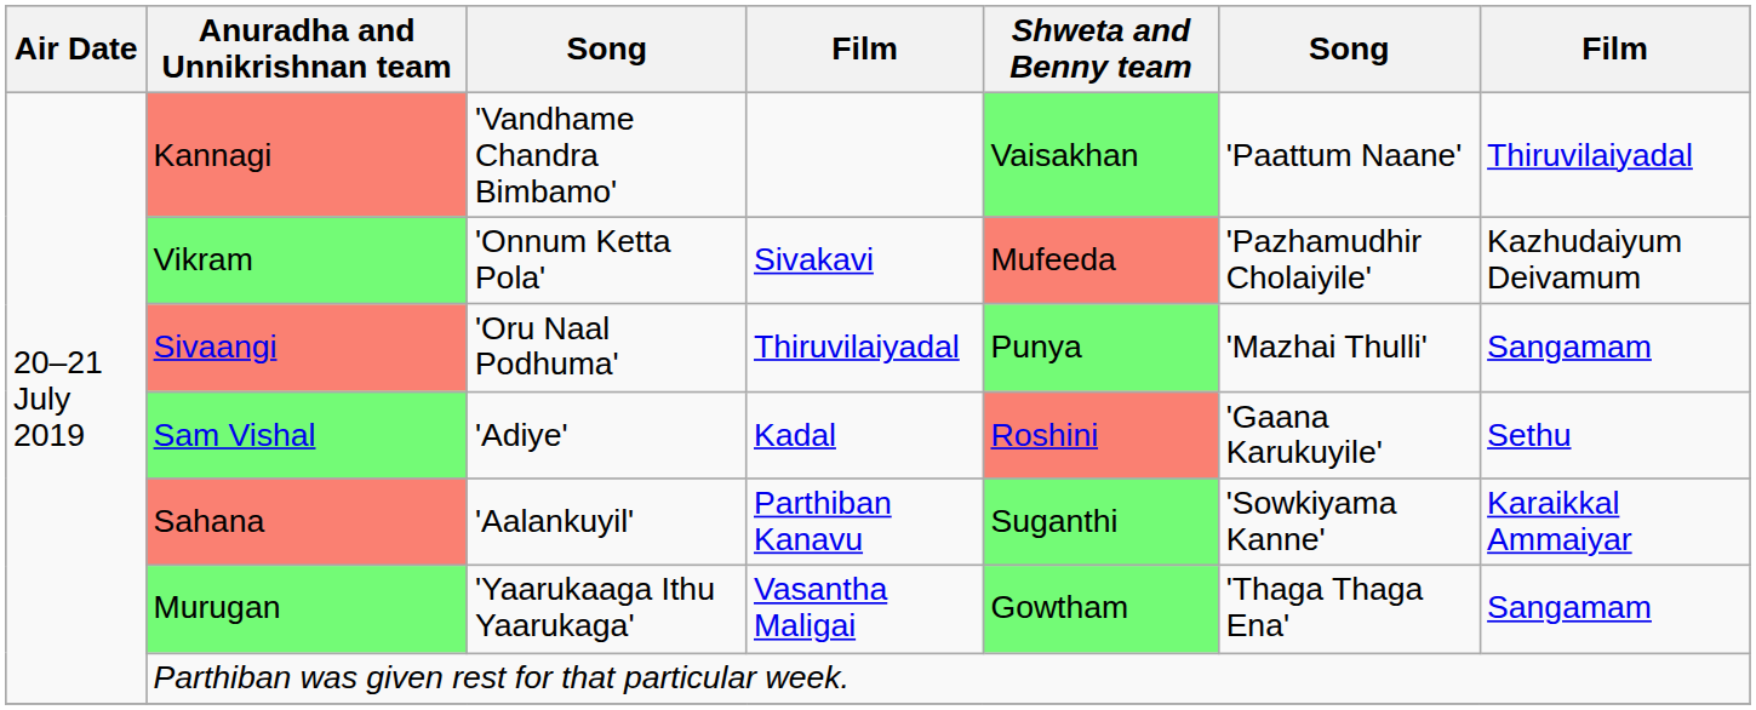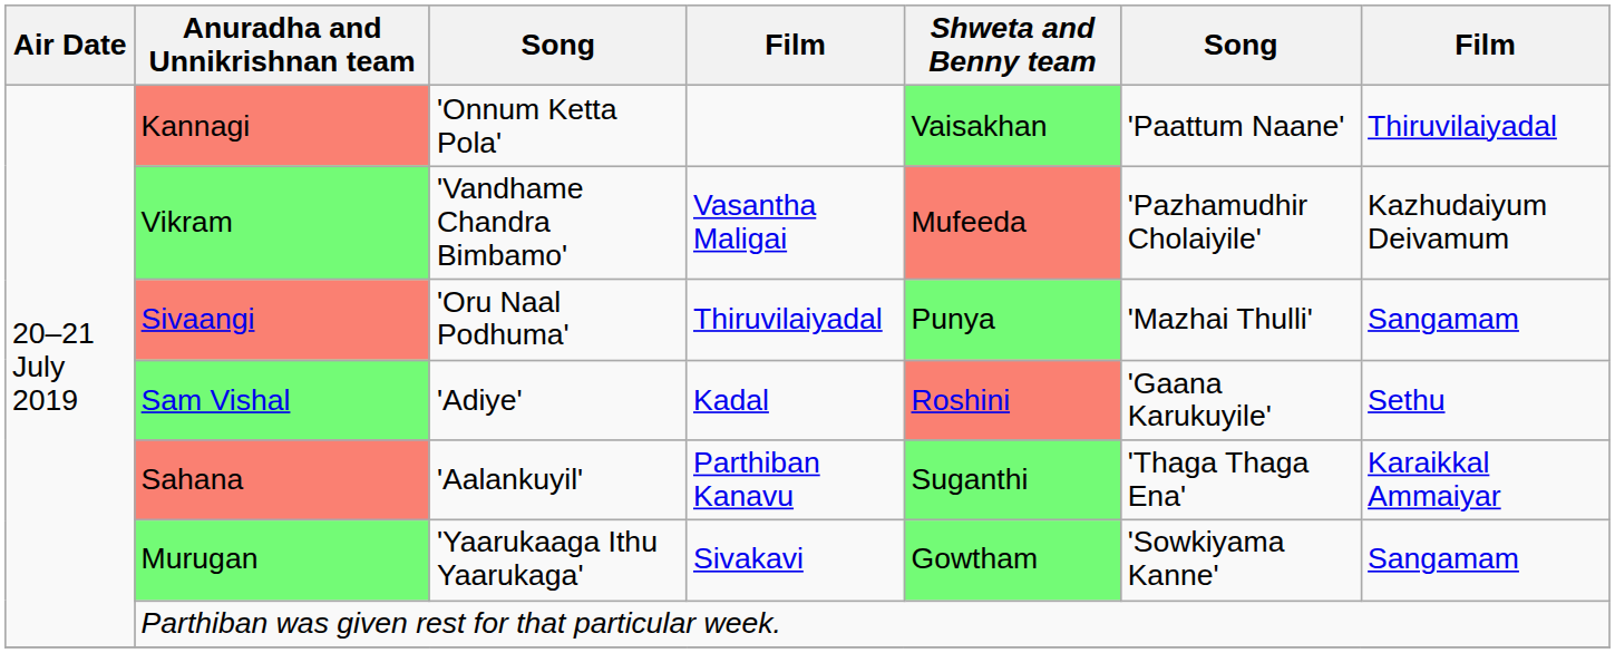Kannagi | column 3: 'Vandhame Chandra Bimbamo' -> 'Onnum Ketta Pola'
Vikram | column 3: 'Onnum Ketta Pola' -> 'Vandhame Chandra Bimbamo'
Vikram | column 4: Sivakavi -> Vasantha Maligai
Sahana | column 6: 'Sowkiyama Kanne' -> 'Thaga Thaga Ena'
Murugan | column 4: Vasantha Maligai -> Sivakavi
Murugan | column 6: 'Thaga Thaga Ena' -> 'Sowkiyama Kanne'
